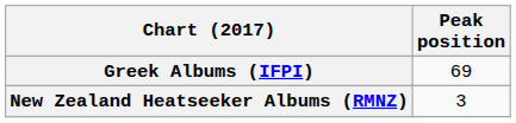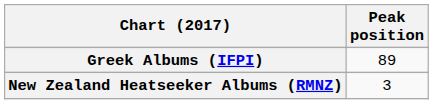Greek Albums (IFPI) | Peak position: 69 -> 89
